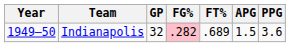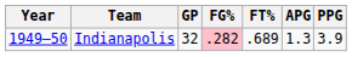Indianapolis | APG: 1.5 -> 1.3
Indianapolis | PPG: 3.6 -> 3.9
